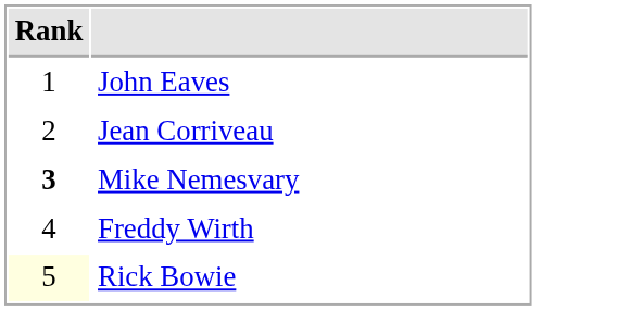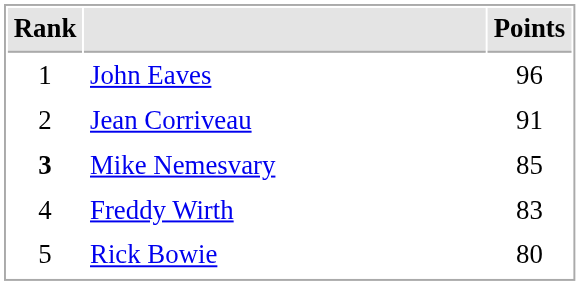+ column: Points | 96 | 91 | 85 | 83 | 80
Rick Bowie | Rank: lightyellow background -> no background
